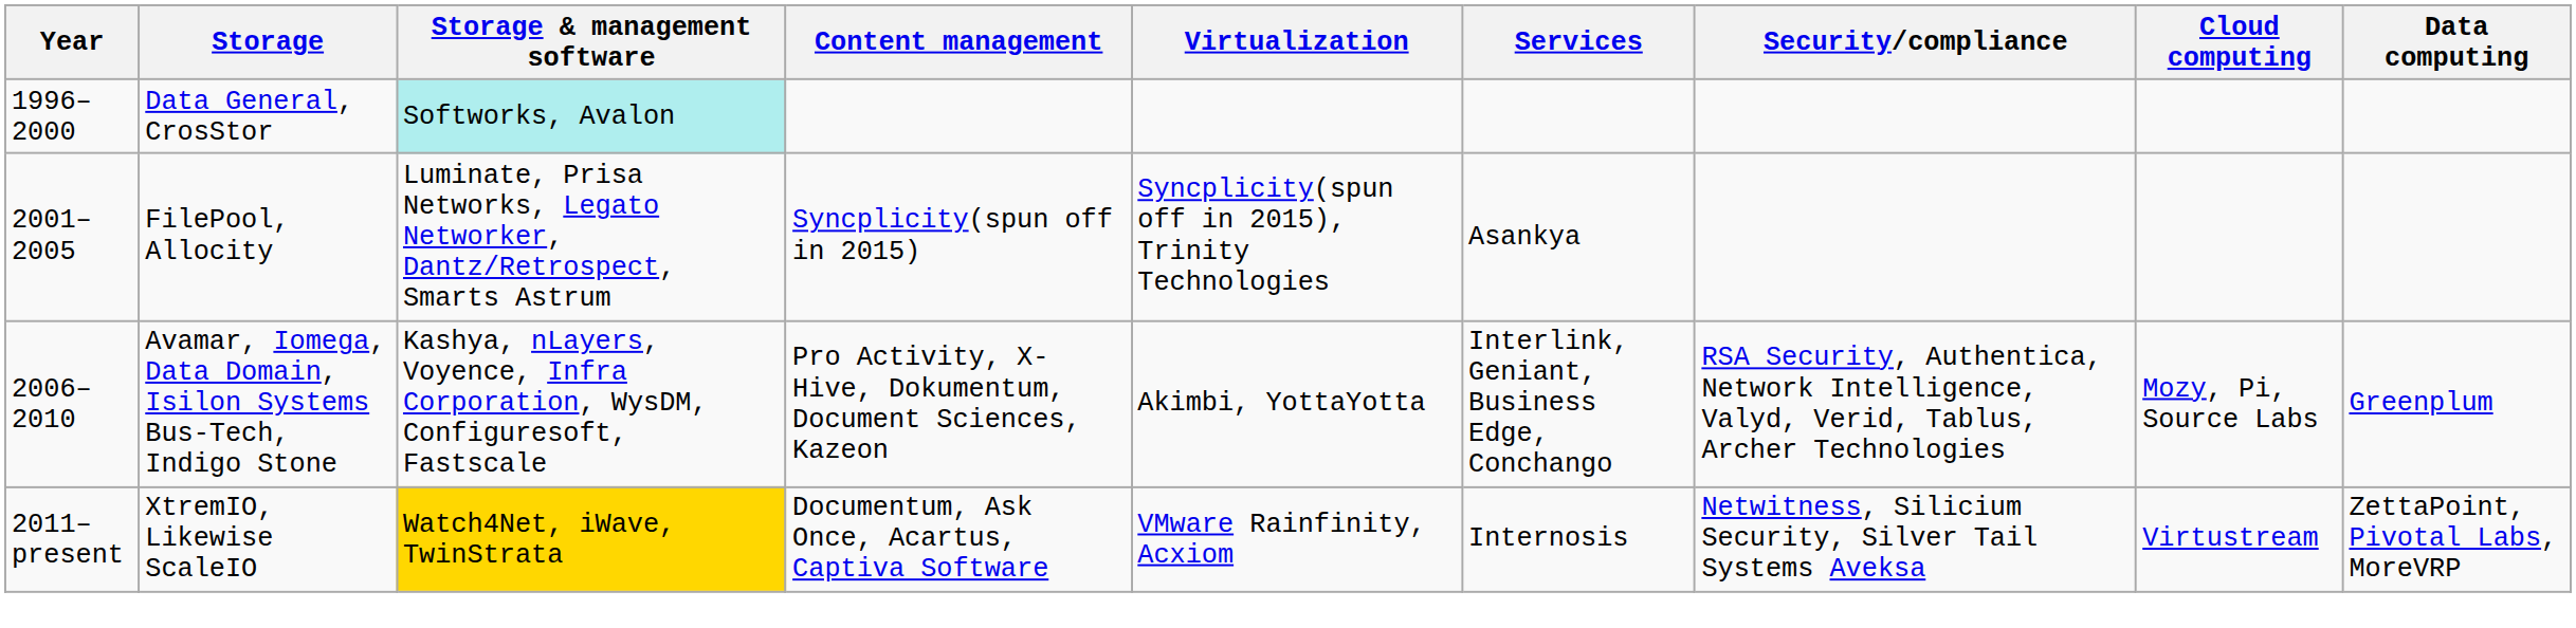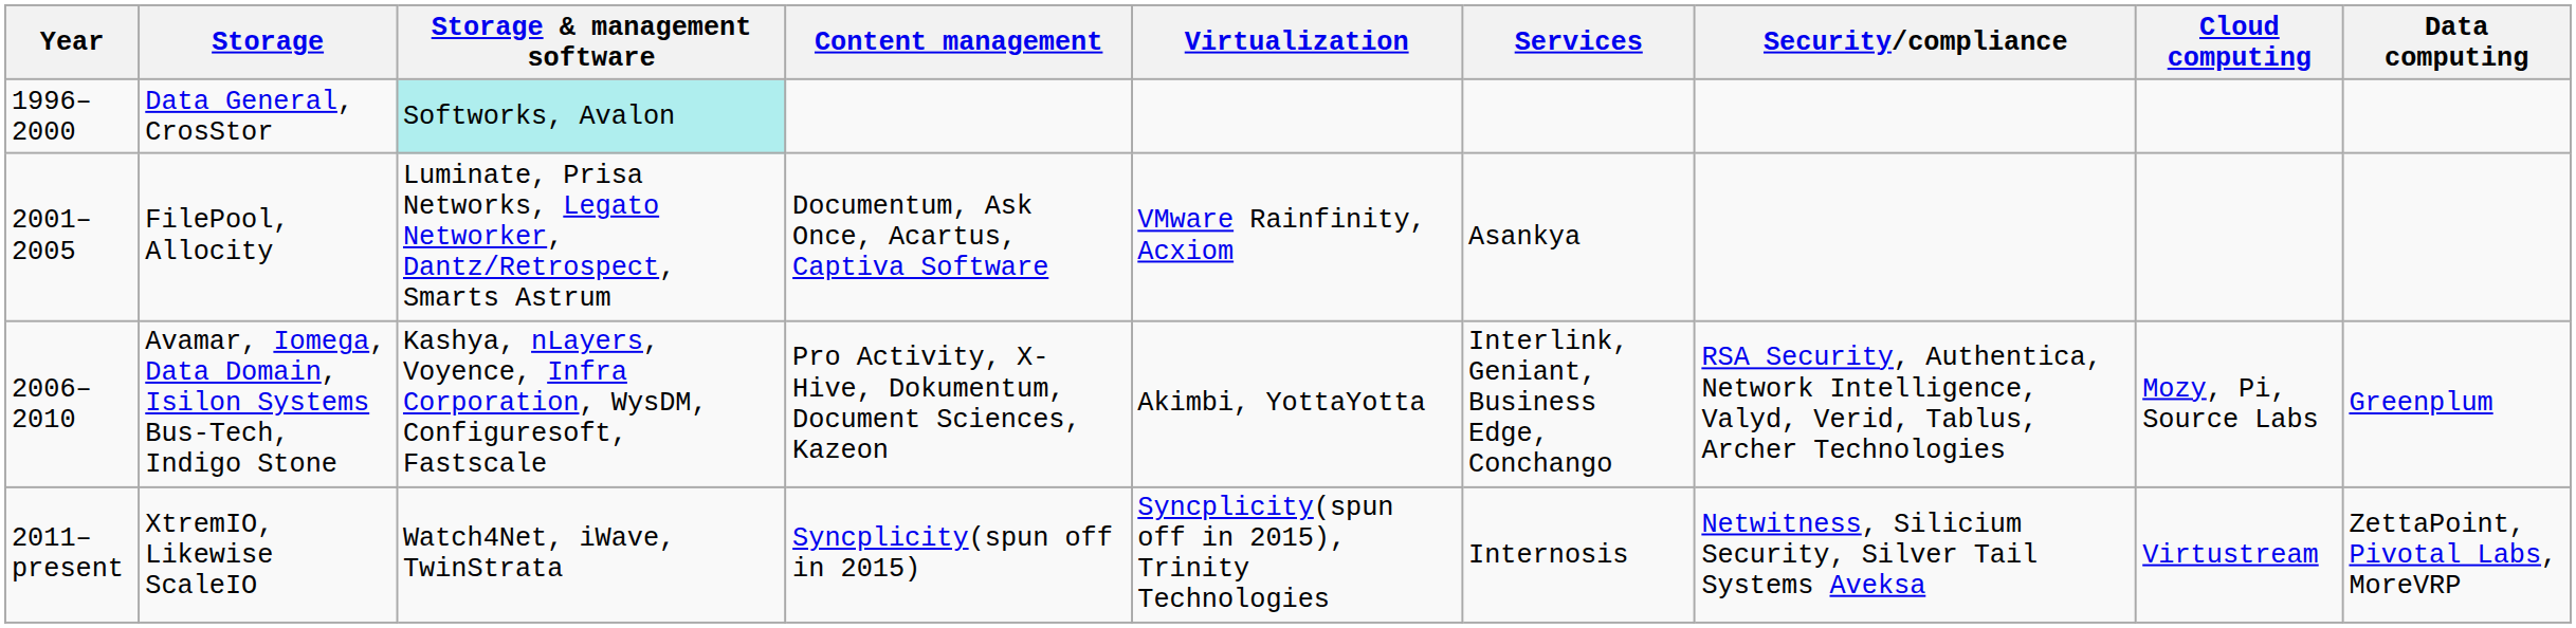FilePool, Allocity | Content management: Syncplicity(spun off in 2015) -> Documentum, Ask Once, Acartus, Captiva Software
FilePool, Allocity | Virtualization: Syncplicity(spun off in 2015), Trinity Technologies -> VMware Rainfinity, Acxiom
XtremIO, Likewise ScaleIO | Storage & management software: gold background -> no background
XtremIO, Likewise ScaleIO | Content management: Documentum, Ask Once, Acartus, Captiva Software -> Syncplicity(spun off in 2015)
XtremIO, Likewise ScaleIO | Virtualization: VMware Rainfinity, Acxiom -> Syncplicity(spun off in 2015), Trinity Technologies
